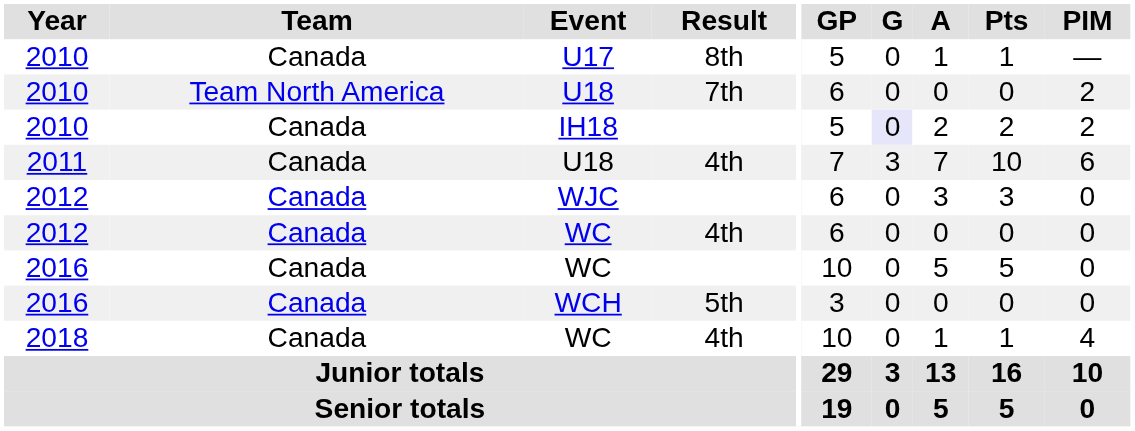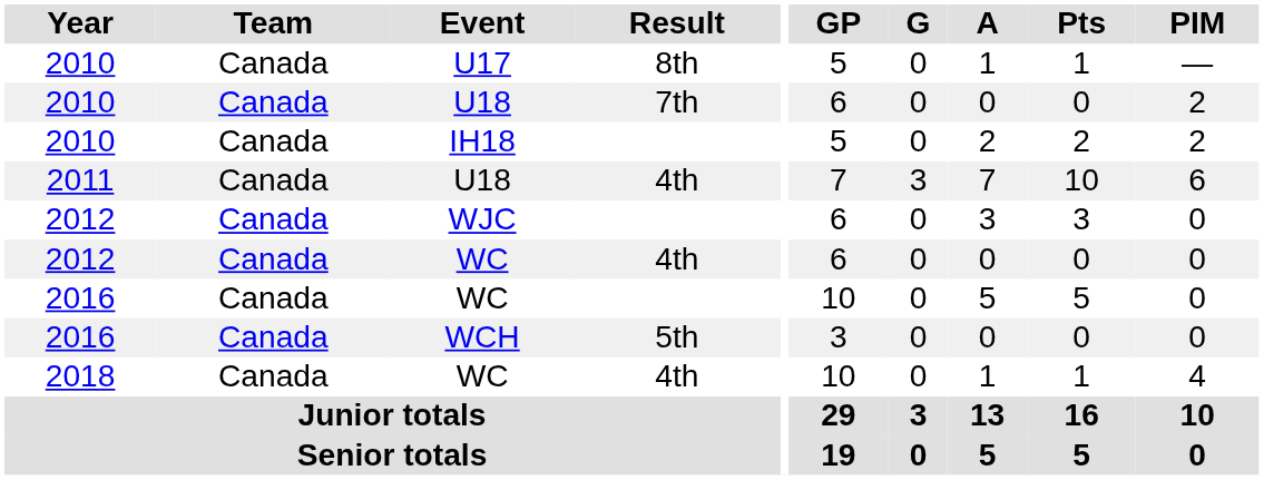2010 / U18 | Team: Team North America -> Canada
IH18 | G: lavender background -> no background
